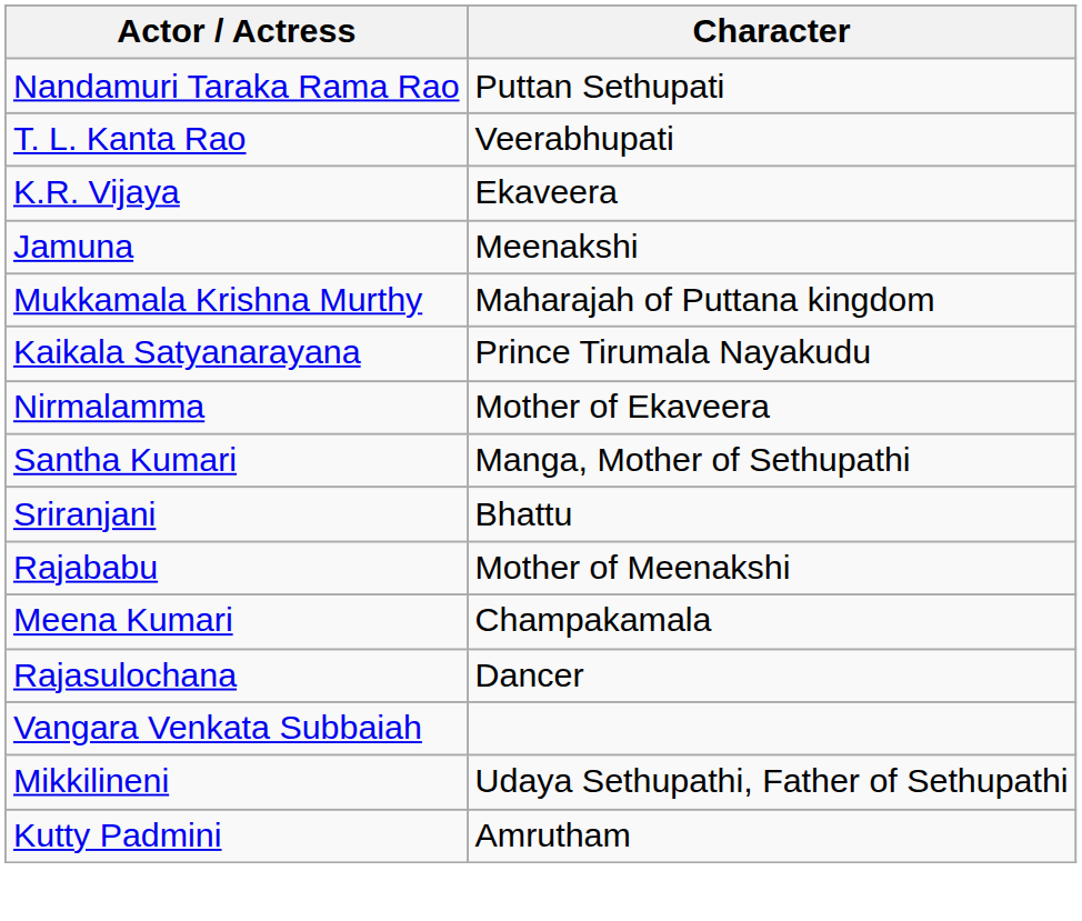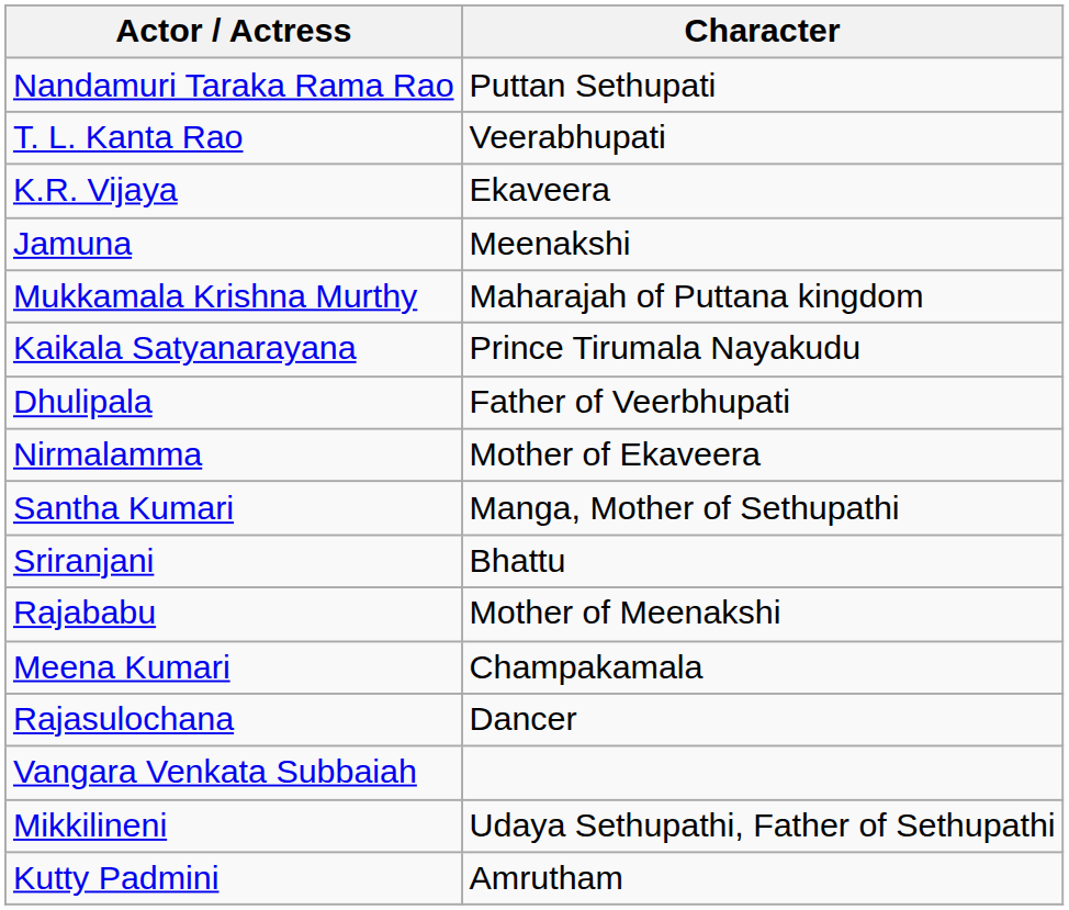+ row: Dhulipala | Father of Veerbhupati
